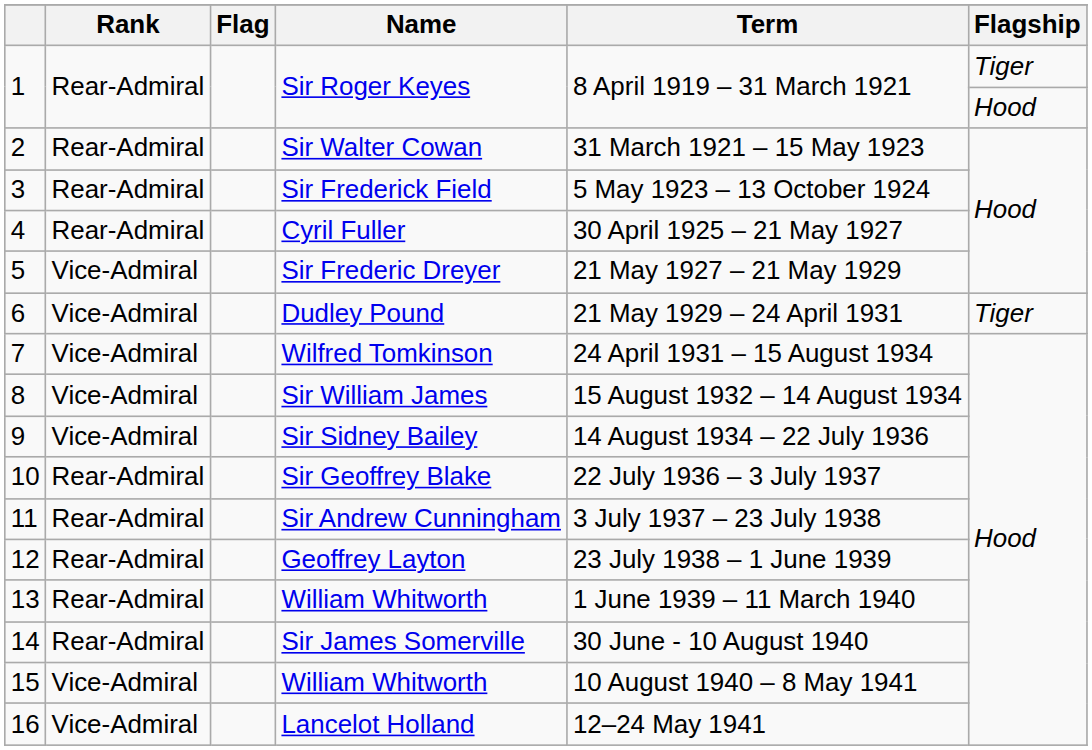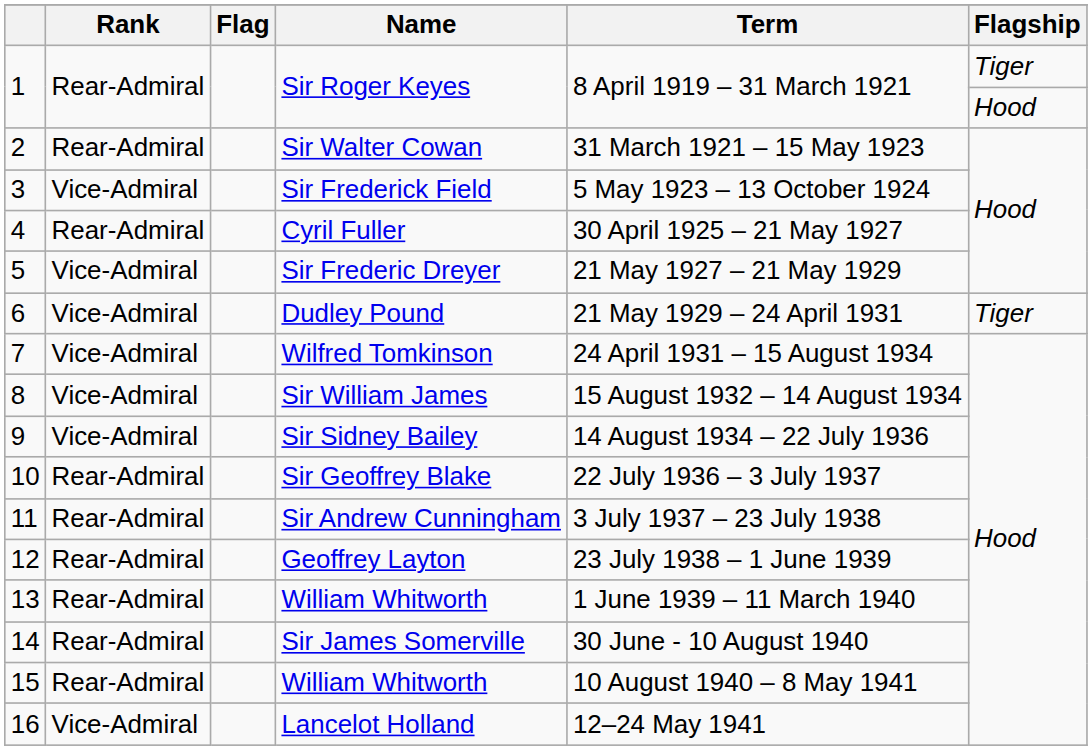3 | Rank: Rear-Admiral -> Vice-Admiral
15 | Rank: Vice-Admiral -> Rear-Admiral
